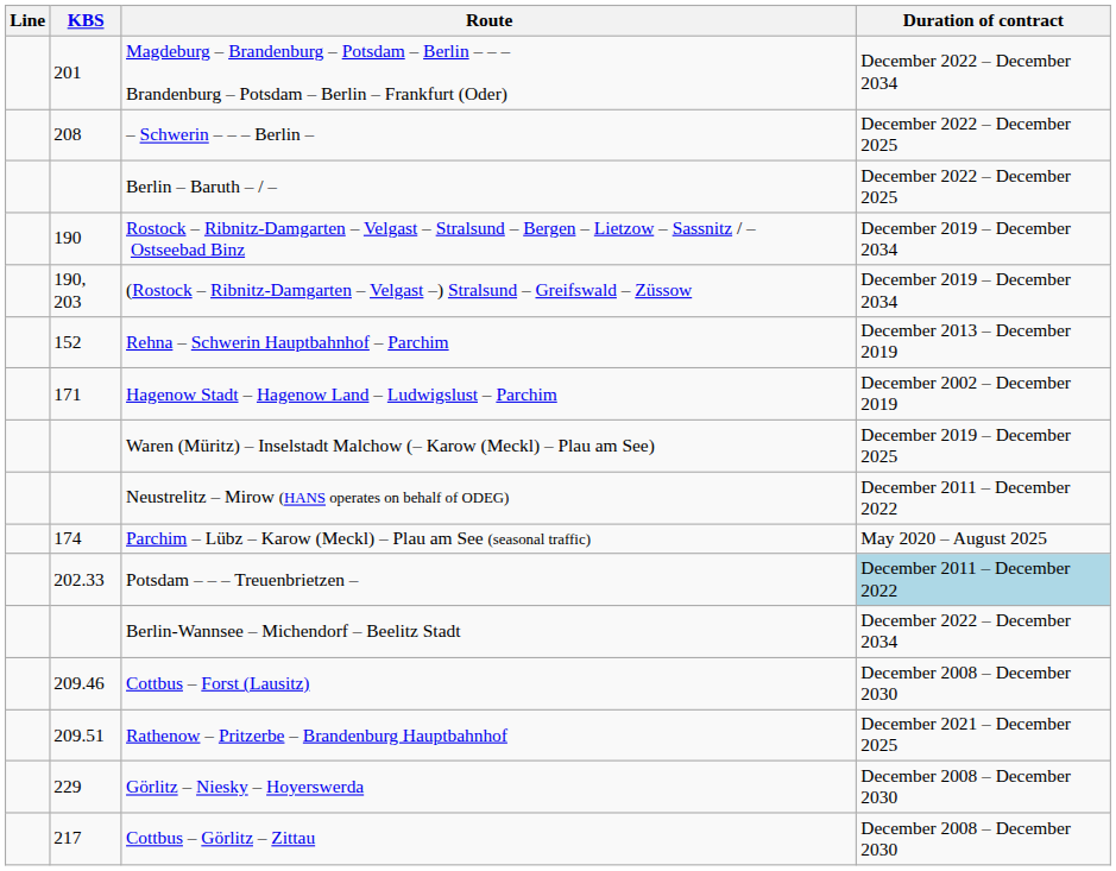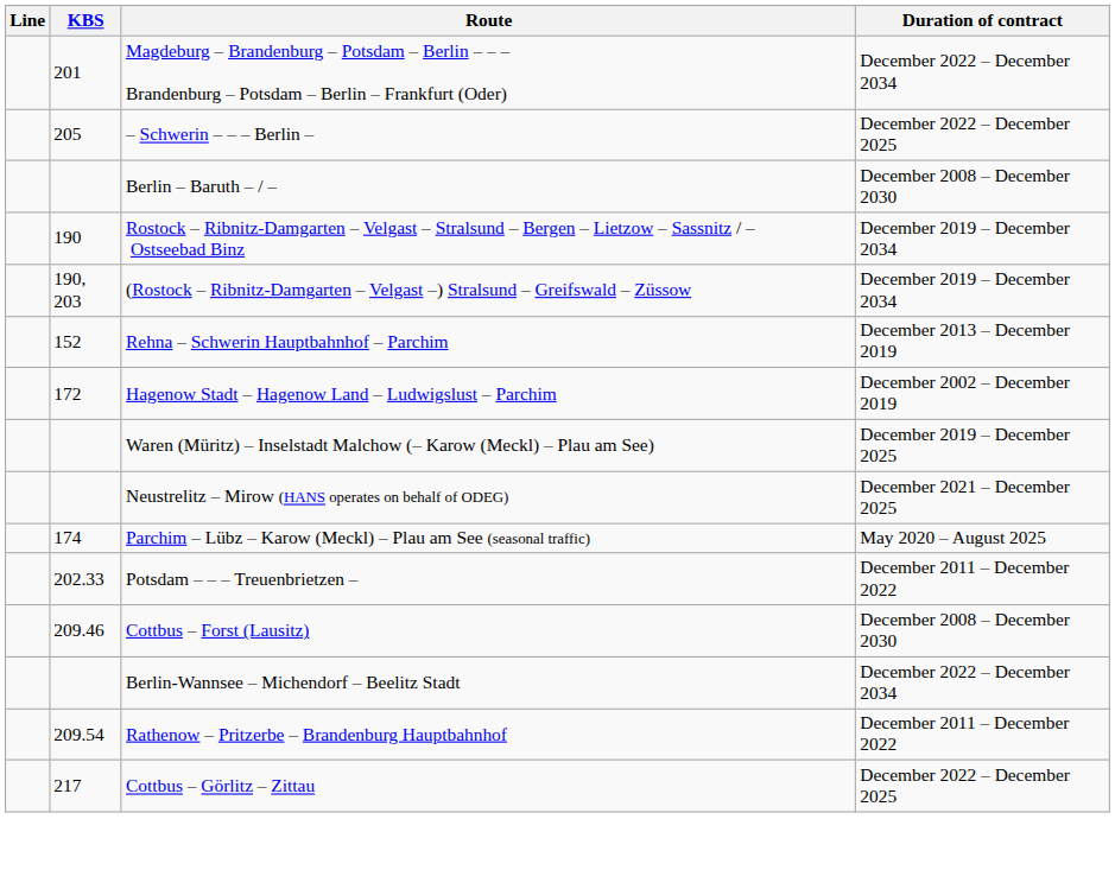– Schwerin – – – Berlin – | KBS: 208 -> 205
Berlin – Baruth – / – | Duration of contract: December 2022 – December 2025 -> December 2008 – December 2030
Hagenow Stadt – Hagenow Land – Ludwigslust – Parchim | KBS: 171 -> 172
Neustrelitz – Mirow (HANS operates on behalf of ODEG) | Duration of contract: December 2011 – December 2022 -> December 2021 – December 2025
Potsdam – – – Treuenbrietzen – | Duration of contract: lightblue background -> no background
rows swapped: Berlin-Wannsee – Michendorf – Beelitz Stadt <-> Cottbus – Forst (Lausitz)
Rathenow – Pritzerbe – Brandenburg Hauptbahnhof | KBS: 209.51 -> 209.54
Rathenow – Pritzerbe – Brandenburg Hauptbahnhof | Duration of contract: December 2021 – December 2025 -> December 2011 – December 2022
- row: 229 | Görlitz – Niesky – Hoyerswerda | December 2008 – December 2030
Cottbus – Görlitz – Zittau | Duration of contract: December 2008 – December 2030 -> December 2022 – December 2025
